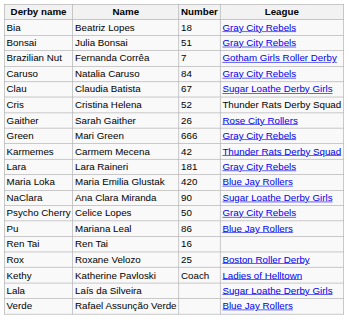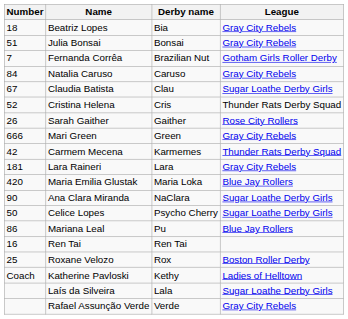columns swapped: Number <-> Derby name
Celice Lopes | League: Gray City Rebels -> Sugar Loathe Derby Girls
Rafael Assunção Verde | League: Blue Jay Rollers -> Gray City Rebels
